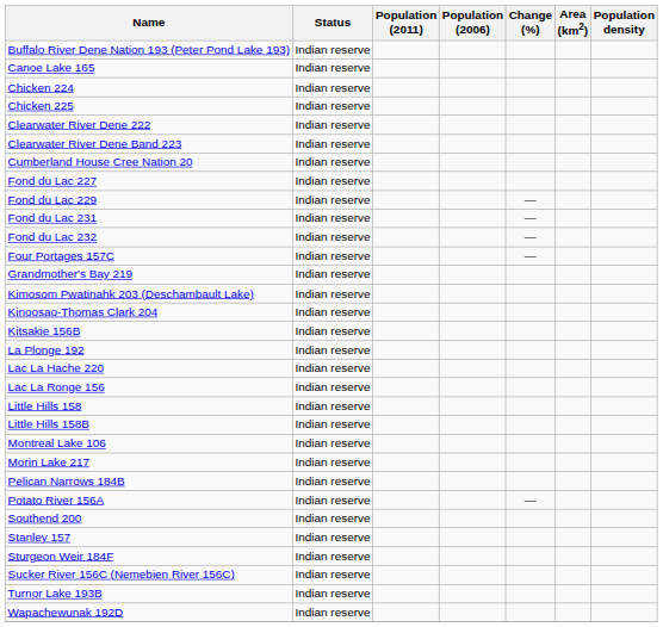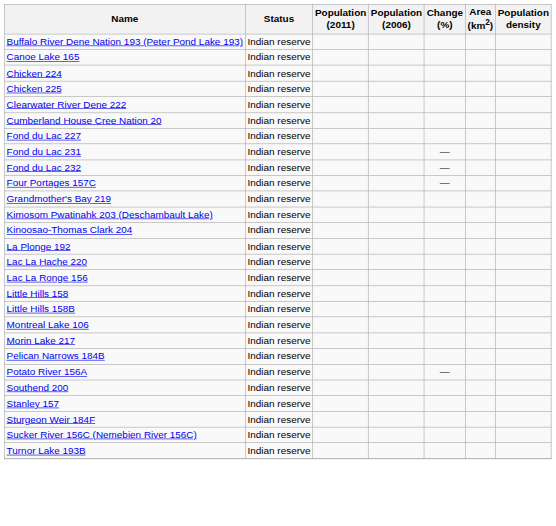- row: Clearwater River Dene Band 223 | Indian reserve
- row: Fond du Lac 229 | Indian reserve | —
- row: Kitsakie 156B | Indian reserve
- row: Wapachewunak 192D | Indian reserve
